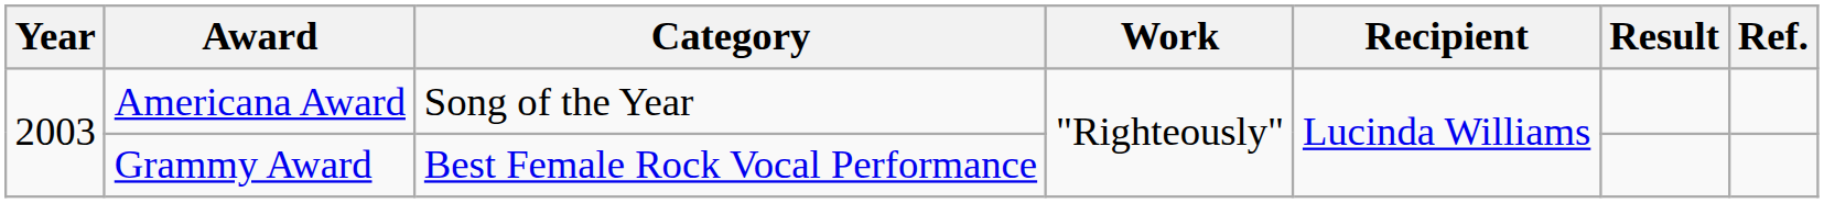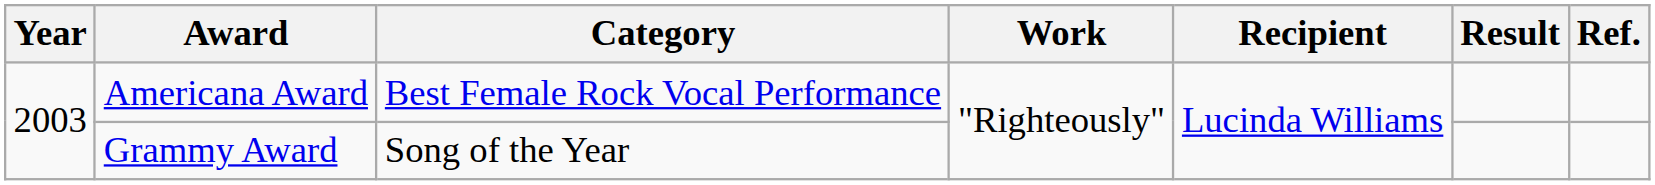Americana Award | Category: Song of the Year -> Best Female Rock Vocal Performance
Grammy Award | Category: Best Female Rock Vocal Performance -> Song of the Year
